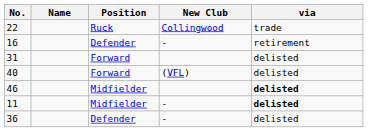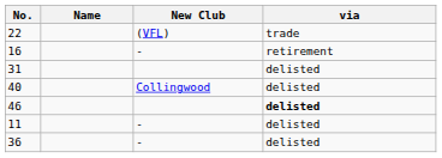- column: Position | Ruck | Defender | Forward | Forward | Midfielder | Midfielder | Defender
22 | New Club: Collingwood -> (VFL)
40 | New Club: (VFL) -> Collingwood
11 | via: bold -> normal
